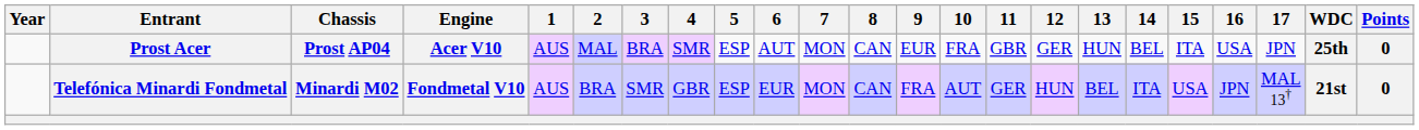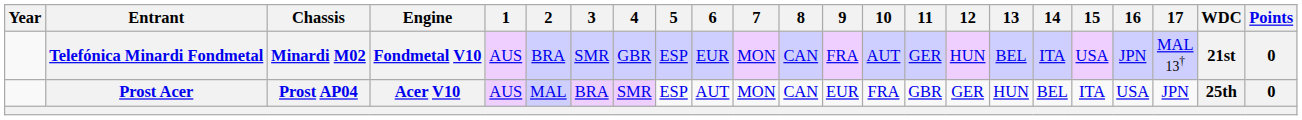rows swapped: Telefónica Minardi Fondmetal <-> Prost Acer
